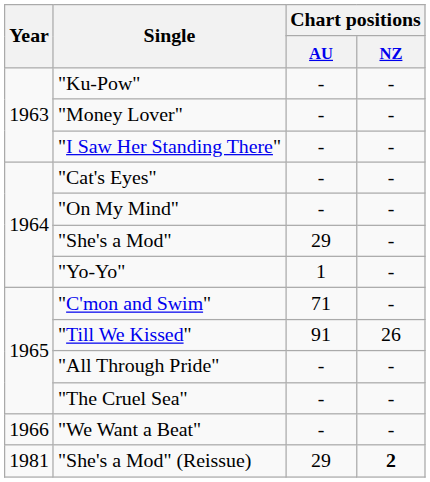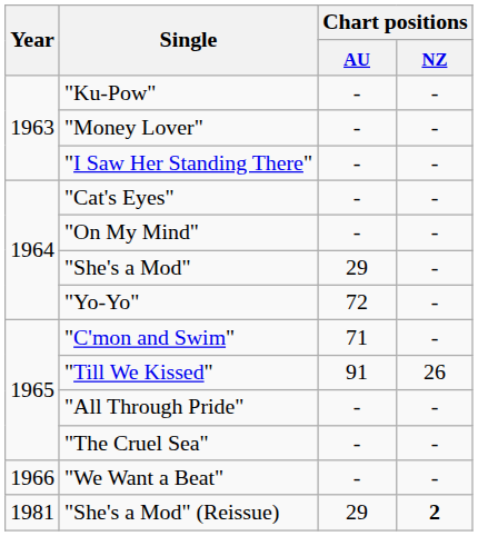"Yo-Yo" | Chart positions / AU: 1 -> 72
